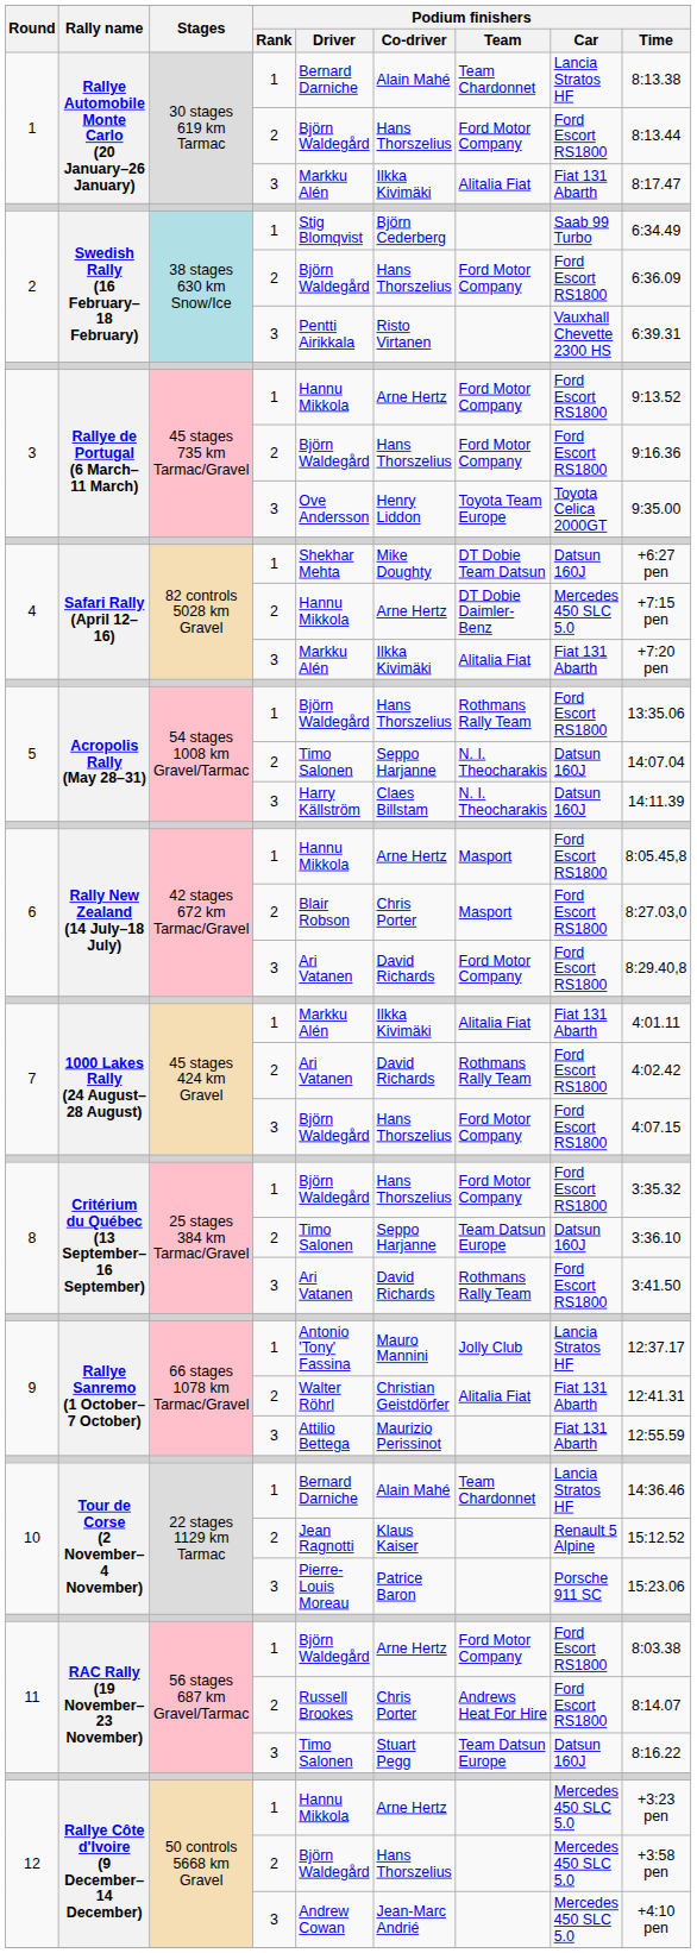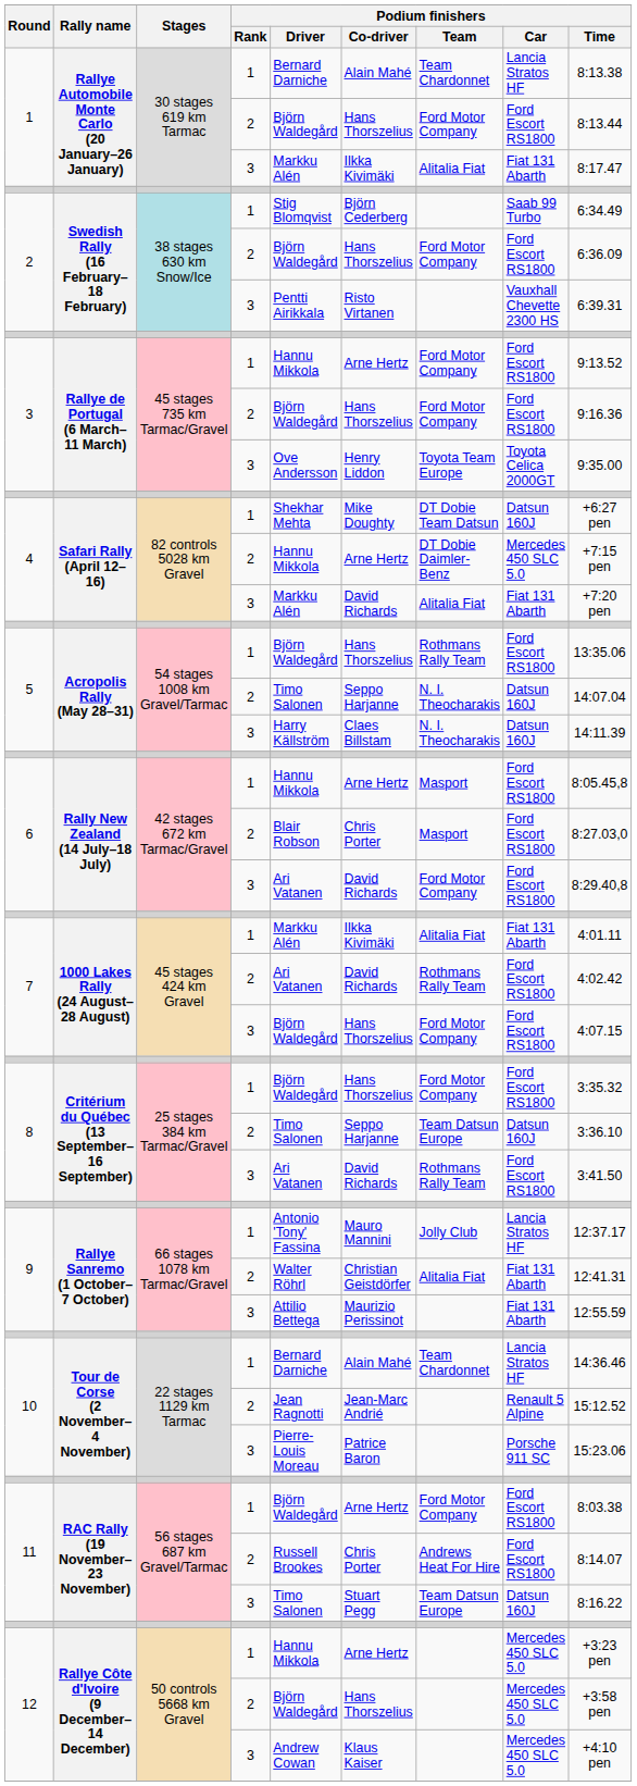4 / 3 | Podium finishers / Co-driver: Ilkka Kivimäki -> David Richards
10 / 2 | Podium finishers / Co-driver: Klaus Kaiser -> Jean-Marc Andrié
12 / 3 | Podium finishers / Co-driver: Jean-Marc Andrié -> Klaus Kaiser
